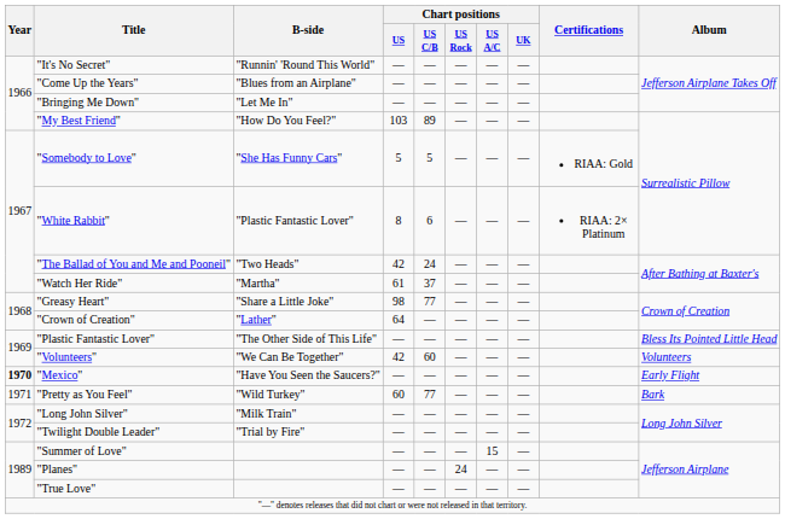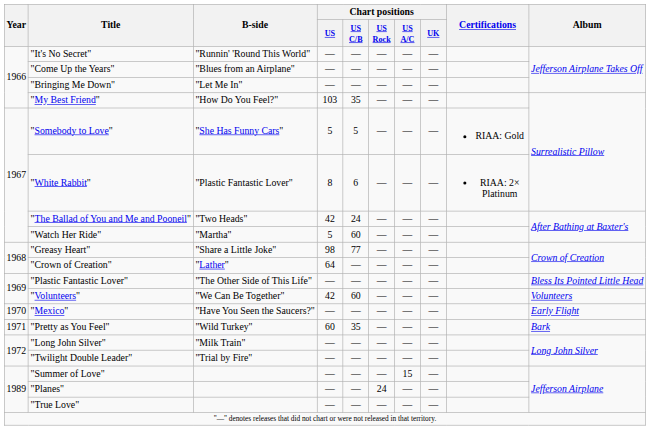"My Best Friend" | Chart positions / US C/B: 89 -> 35
"Watch Her Ride" | Chart positions / US: 61 -> 5
"Watch Her Ride" | Chart positions / US C/B: 37 -> 60
"Mexico" | Year: bold -> normal
"Pretty as You Feel" | Chart positions / US C/B: 77 -> 35
